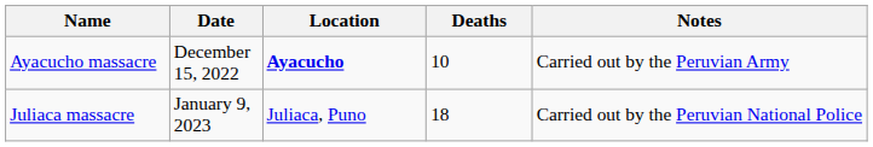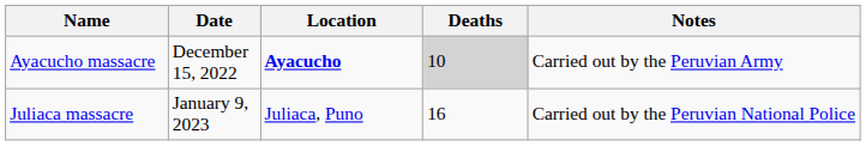Ayacucho massacre | Deaths: no background -> lightgrey background
Juliaca massacre | Deaths: 18 -> 16
